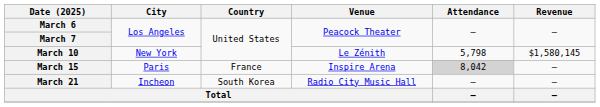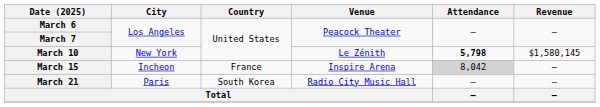March 10 | Attendance: normal -> bold
March 15 | City: Paris -> Incheon
March 21 | City: Incheon -> Paris
